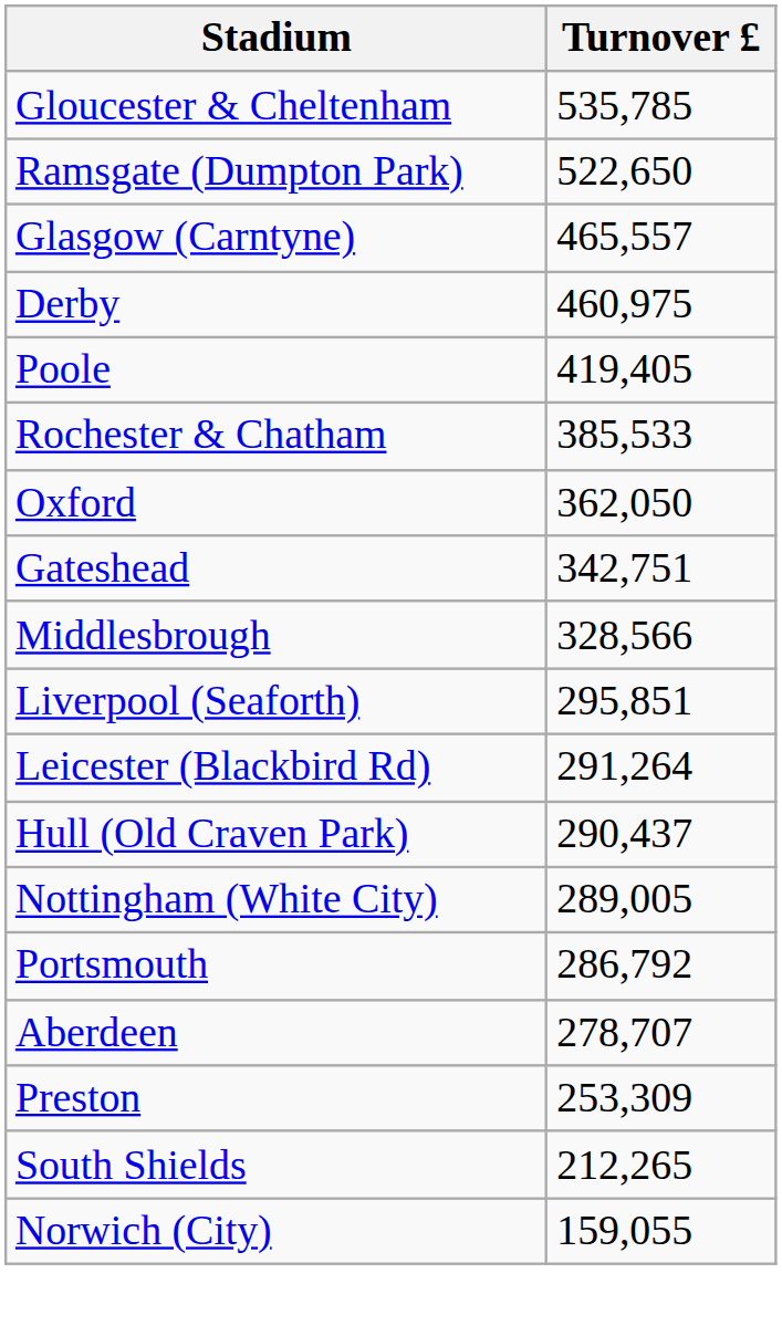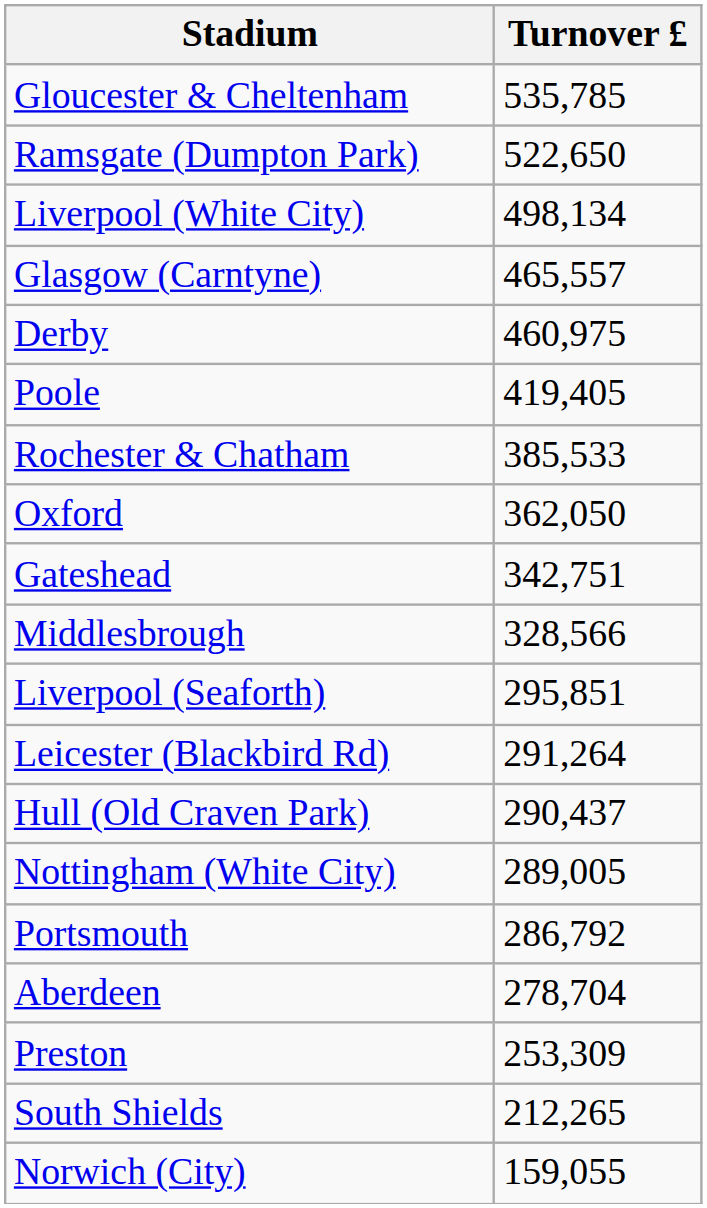+ row: Liverpool (White City) | 498,134
Aberdeen | Turnover £: 278,707 -> 278,704
